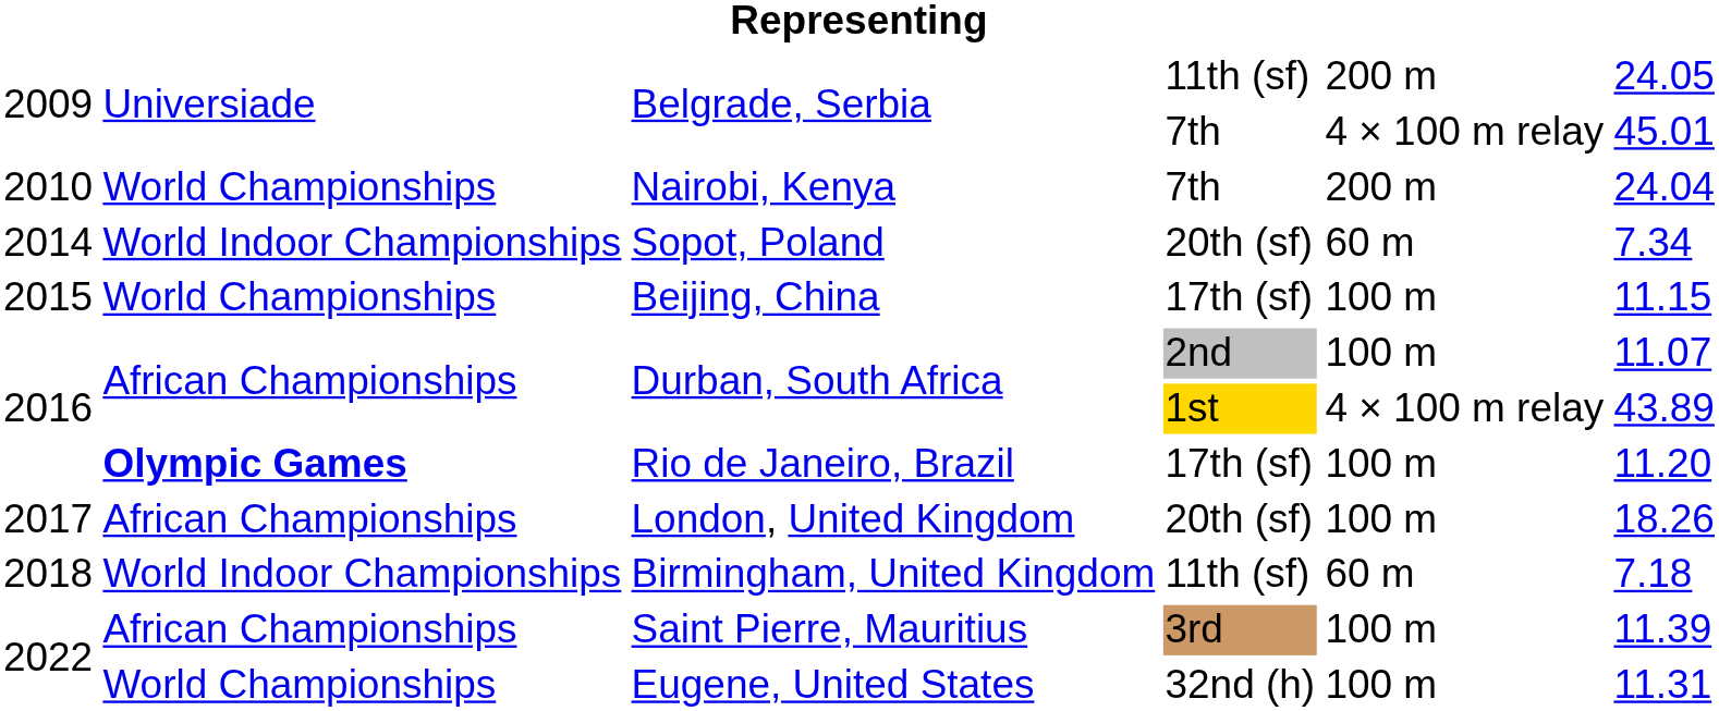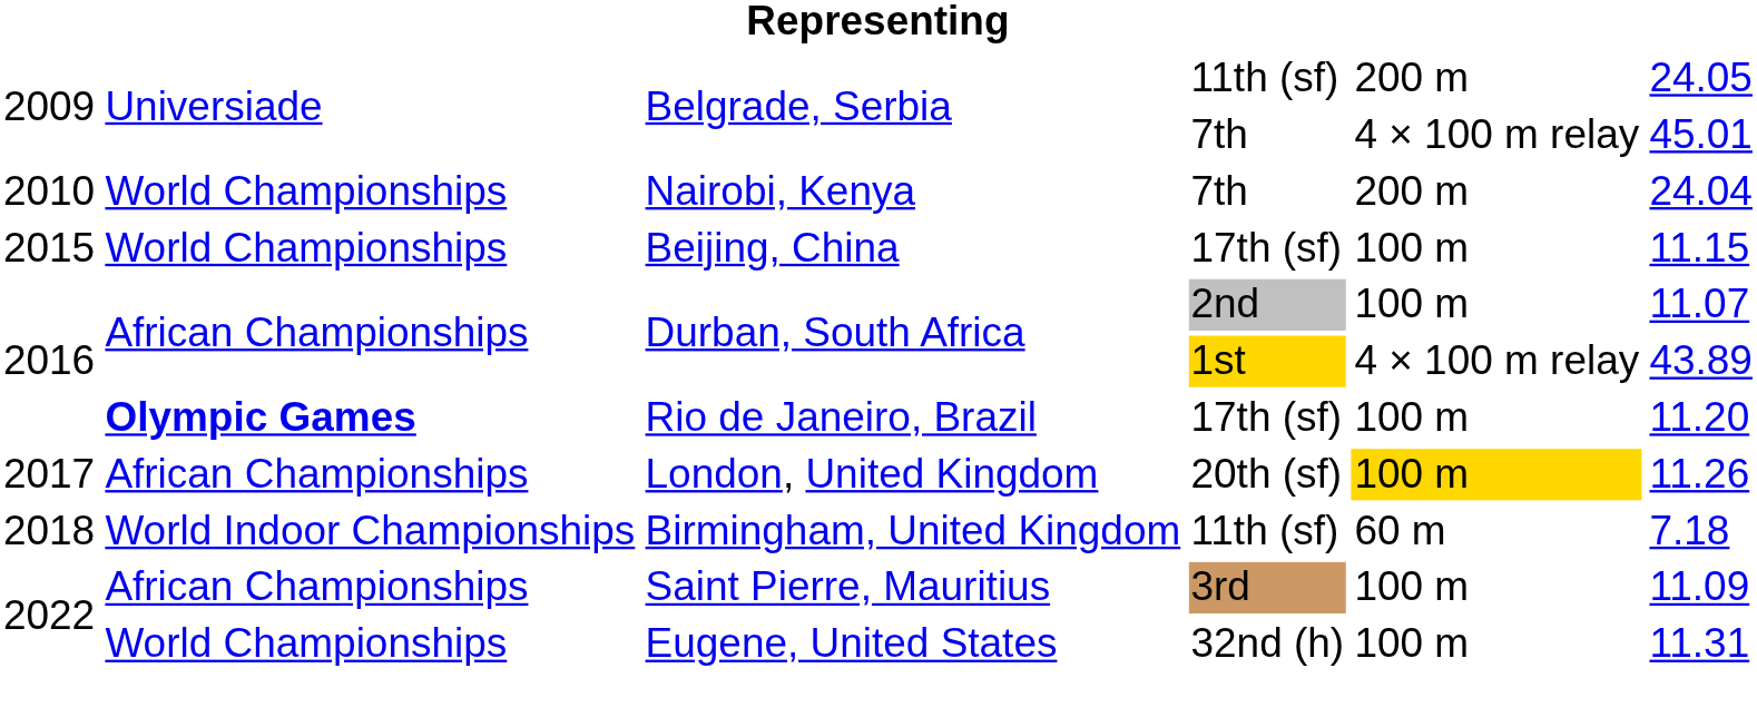- row: 2014 | World Indoor Championships | Sopot, Poland | 20th (sf) | 60 m | 7.34
London, United Kingdom | column 5: no background -> gold background
London, United Kingdom | column 6: 18.26 -> 11.26
Saint Pierre, Mauritius | column 6: 11.39 -> 11.09
